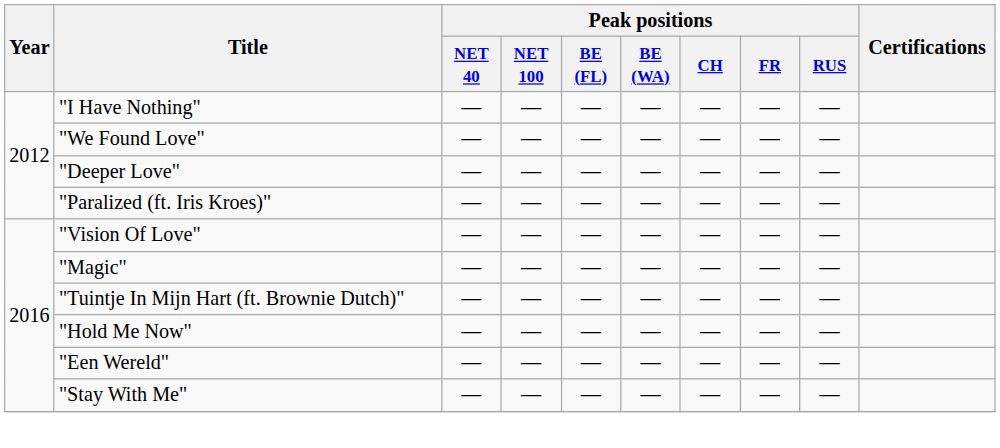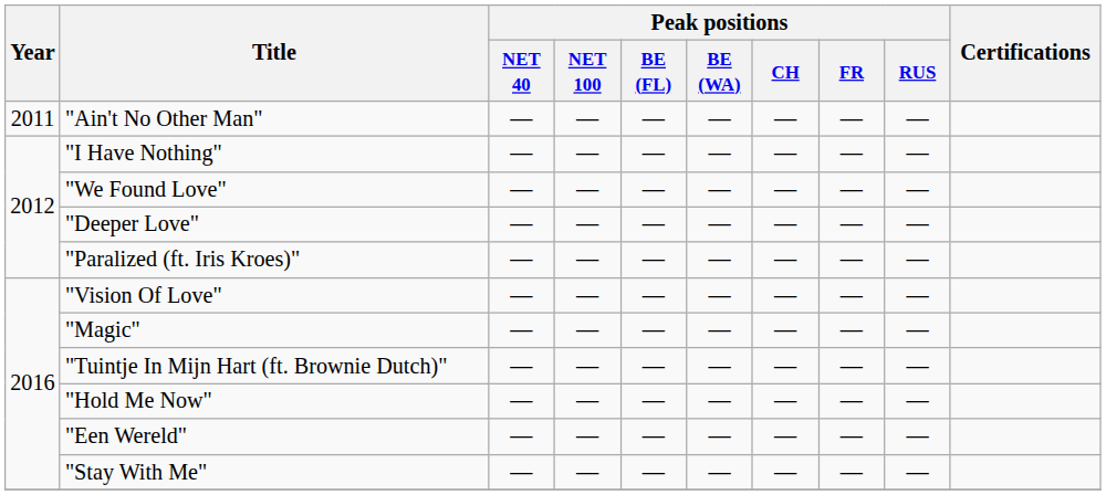+ row: 2011 | "Ain't No Other Man" | — | — | — | — | — | — | —
